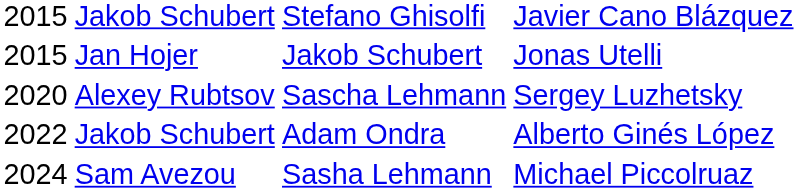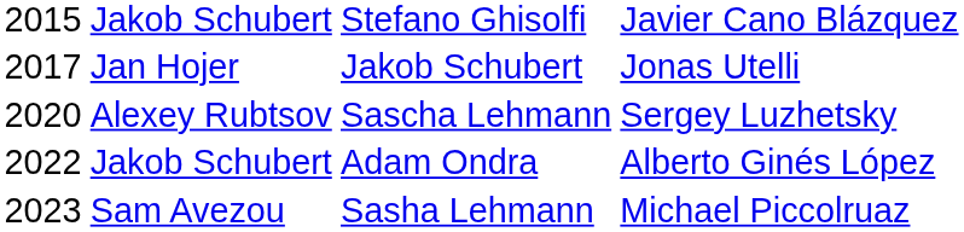Jan Hojer | column 1: 2015 -> 2017
Sam Avezou | column 1: 2024 -> 2023
